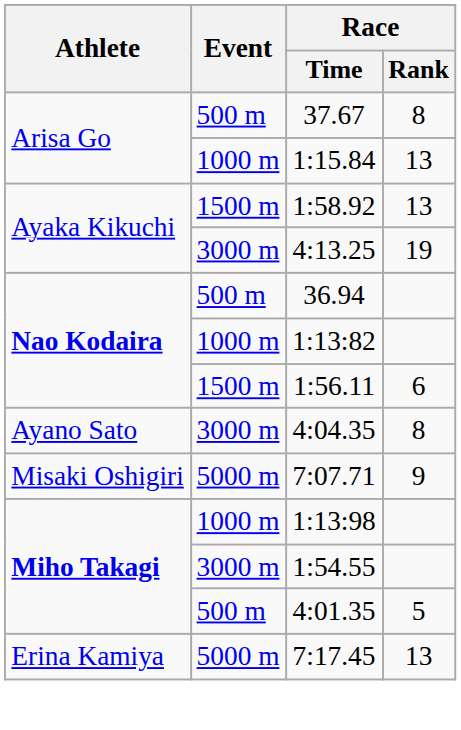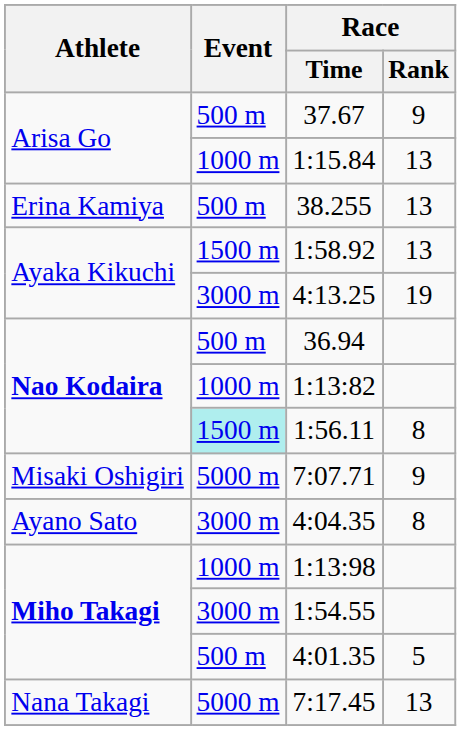37.67 | Race / Rank: 8 -> 9
+ row: Erina Kamiya | 500 m | 38.255 | 13
1:56.11 | Event: no background -> paleturquoise background
1:56.11 | Race / Rank: 6 -> 8
rows swapped: 7:07.71 <-> 4:04.35
7:17.45 | Athlete: Erina Kamiya -> Nana Takagi
